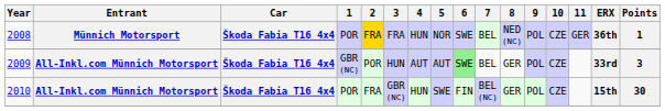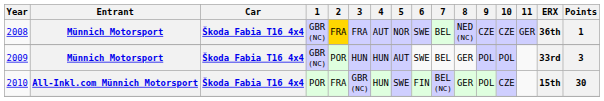2008 | 1: POR -> GBR (NC)
2008 | 4: HUN -> AUT
2008 | 9: POL -> CZE
2009 | Entrant: All-Inkl.com Münnich Motorsport -> Münnich Motorsport
2009 | 4: AUT -> HUN
2009 | 6: lightgreen background -> no background
2009 | 10: CZE -> POL
